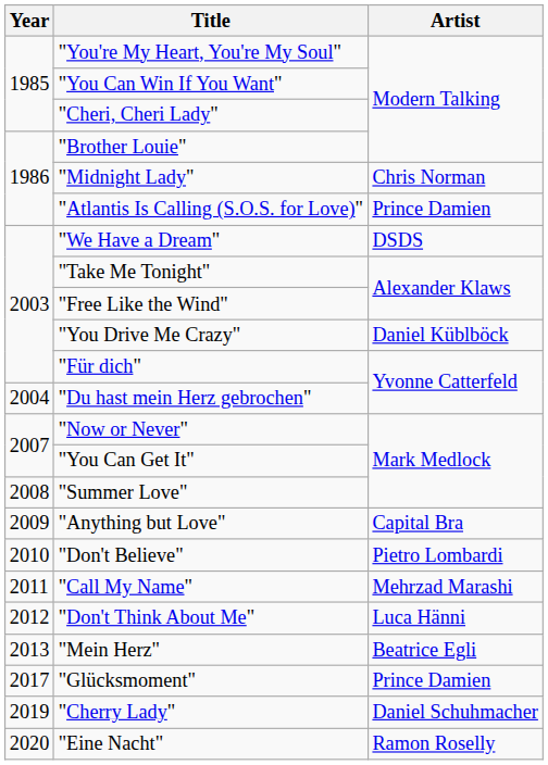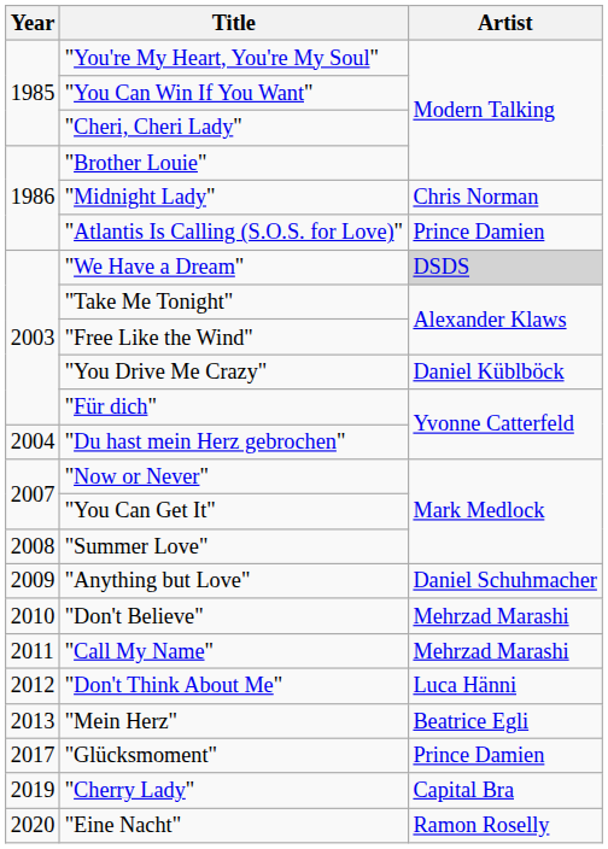"We Have a Dream" | Artist: no background -> lightgrey background
"Anything but Love" | Artist: Capital Bra -> Daniel Schuhmacher
"Don't Believe" | Artist: Pietro Lombardi -> Mehrzad Marashi
"Cherry Lady" | Artist: Daniel Schuhmacher -> Capital Bra
